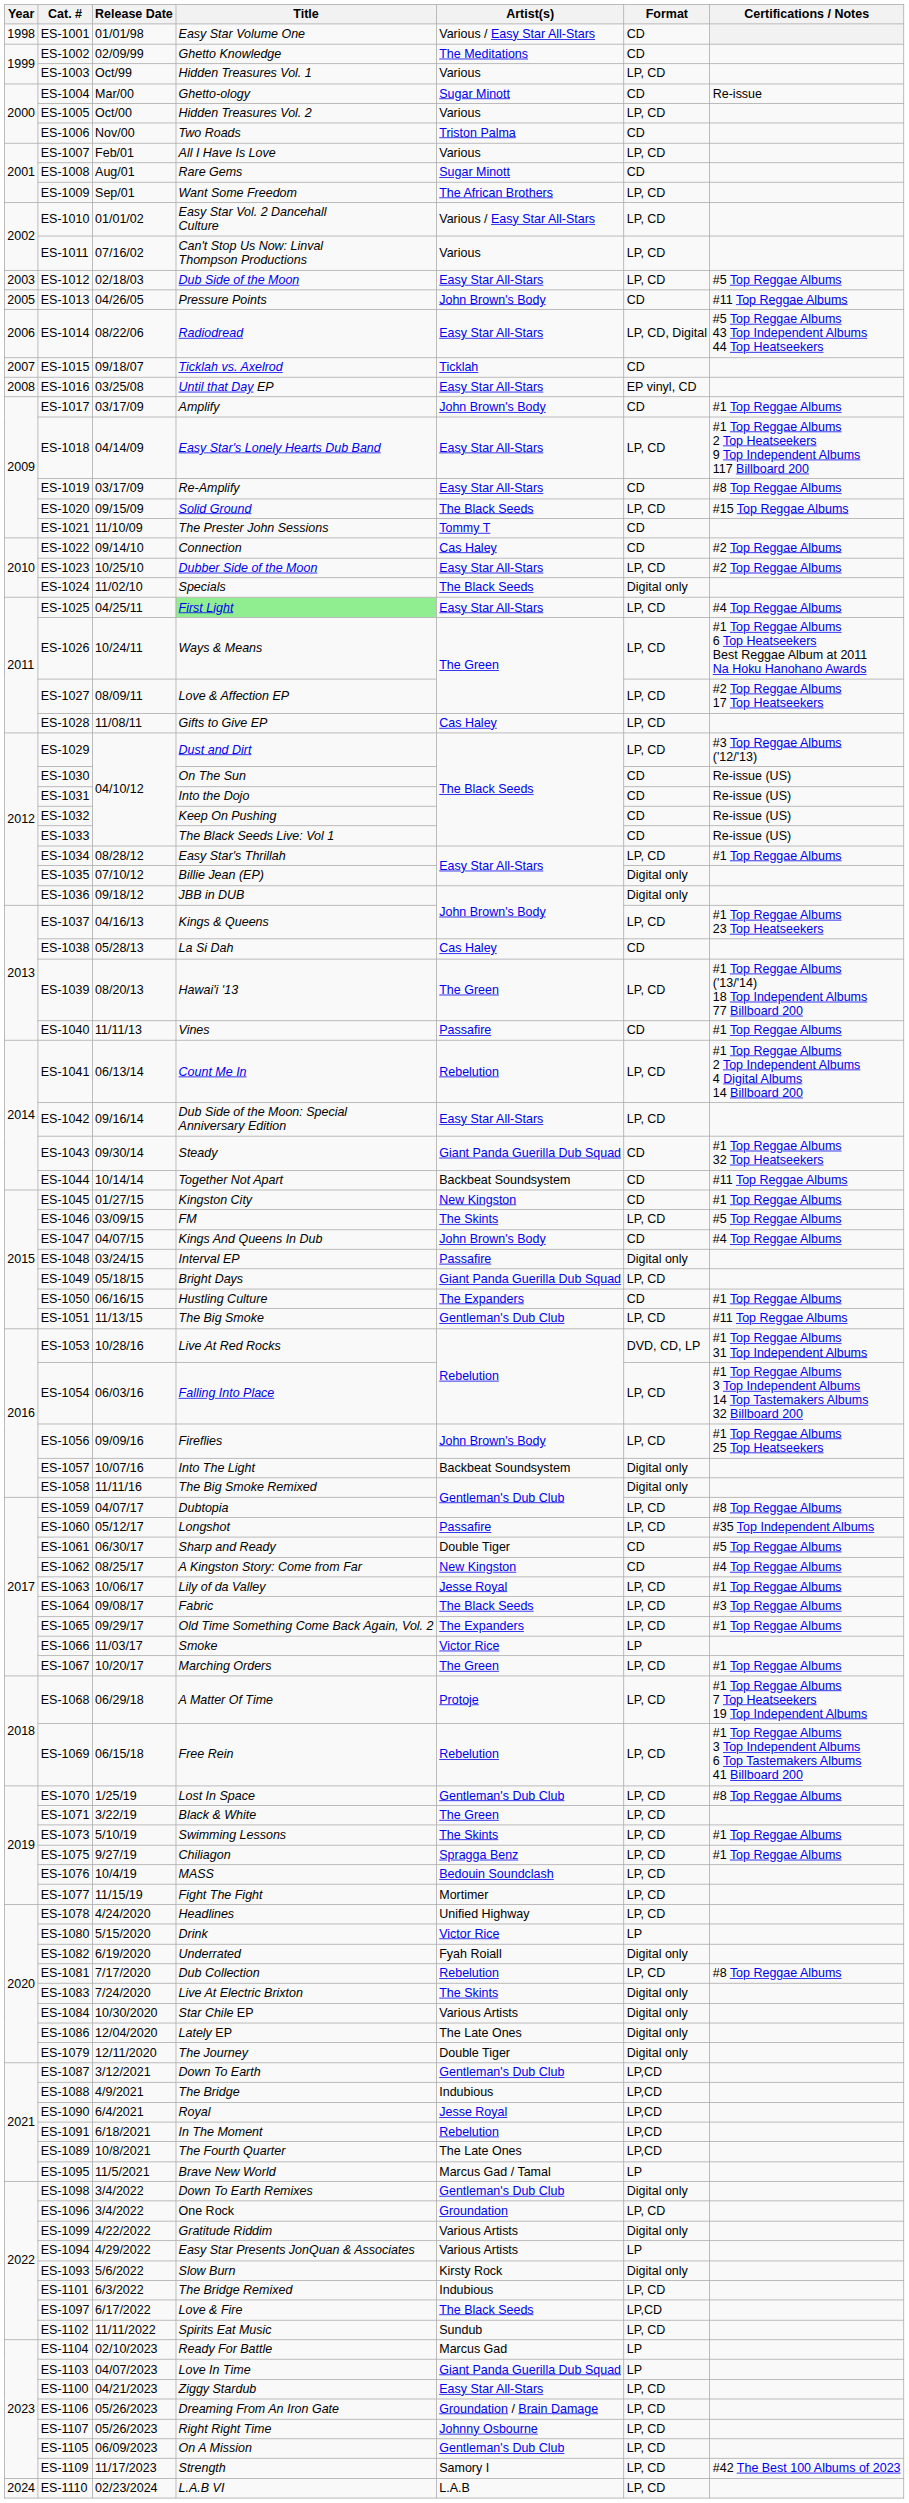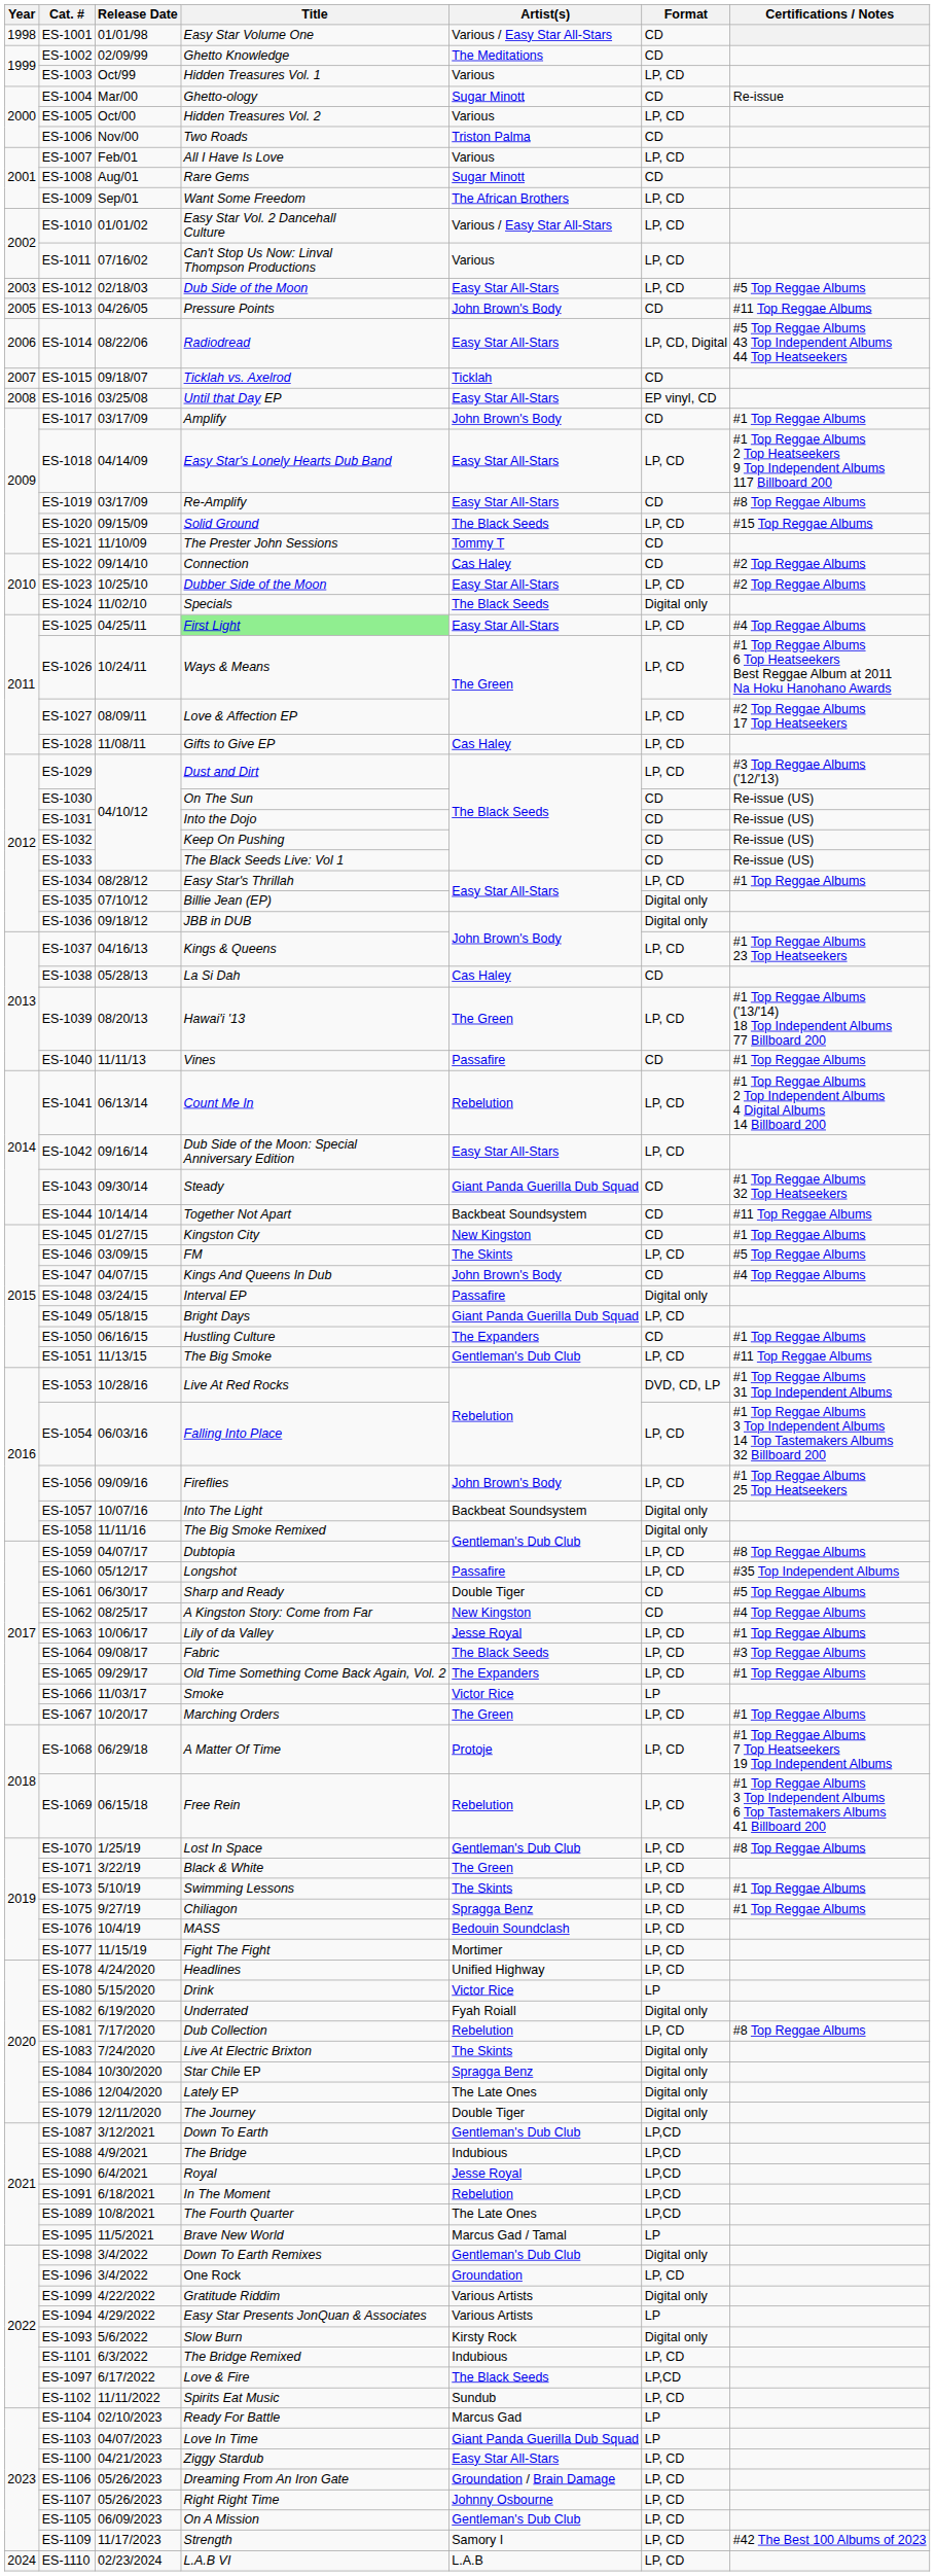ES-1084 | Artist(s): Various Artists -> Spragga Benz
